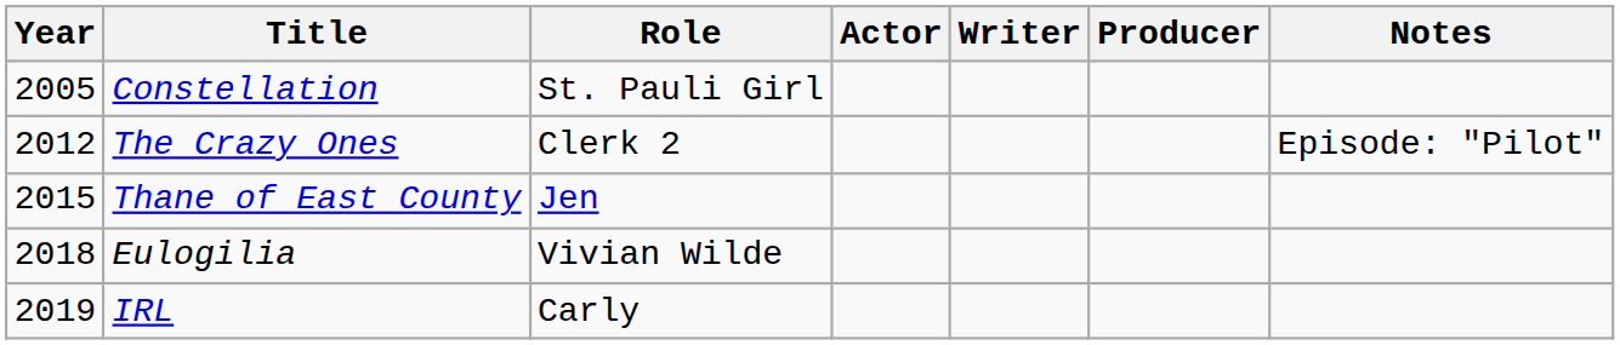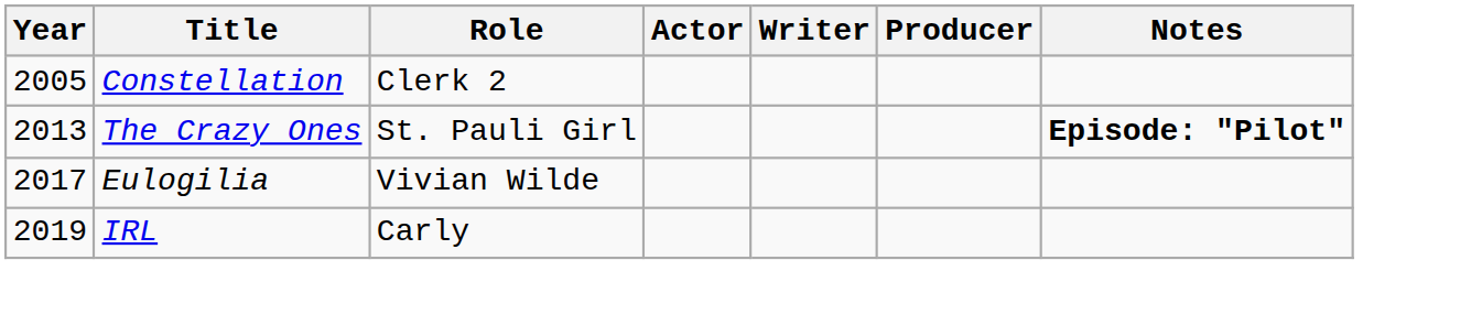Constellation | Role: St. Pauli Girl -> Clerk 2
The Crazy Ones | Year: 2012 -> 2013
The Crazy Ones | Role: Clerk 2 -> St. Pauli Girl
The Crazy Ones | Notes: normal -> bold
- row: 2015 | Thane of East County | Jen
Eulogilia | Year: 2018 -> 2017
